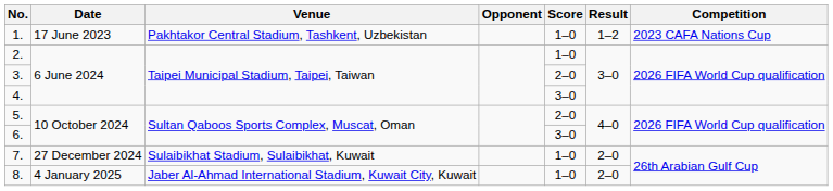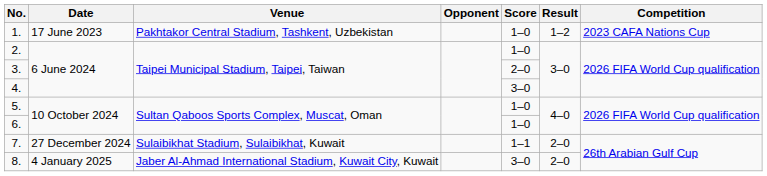5. | Score: 2–0 -> 1–0
6. | Score: 3–0 -> 1–0
7. | Score: 1–0 -> 1–1
8. | Score: 1–0 -> 3–0
